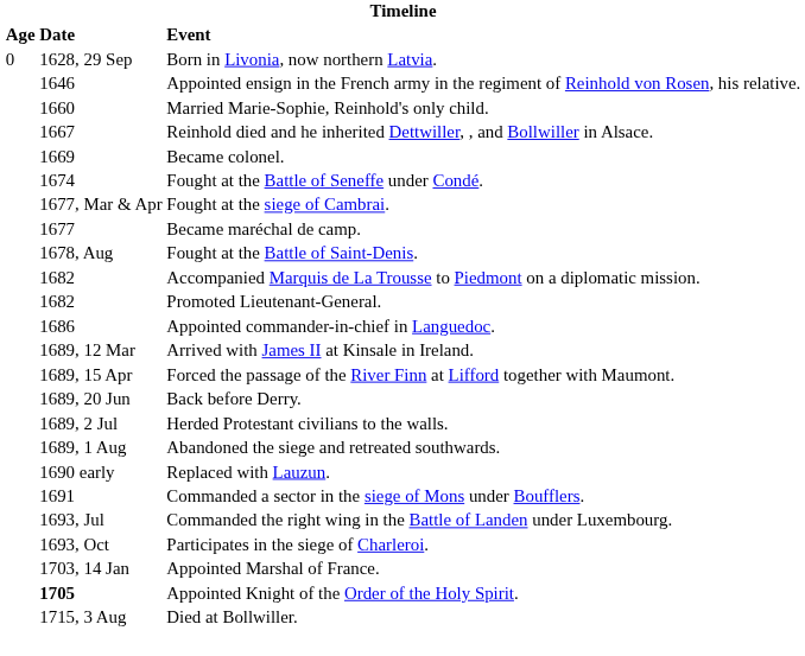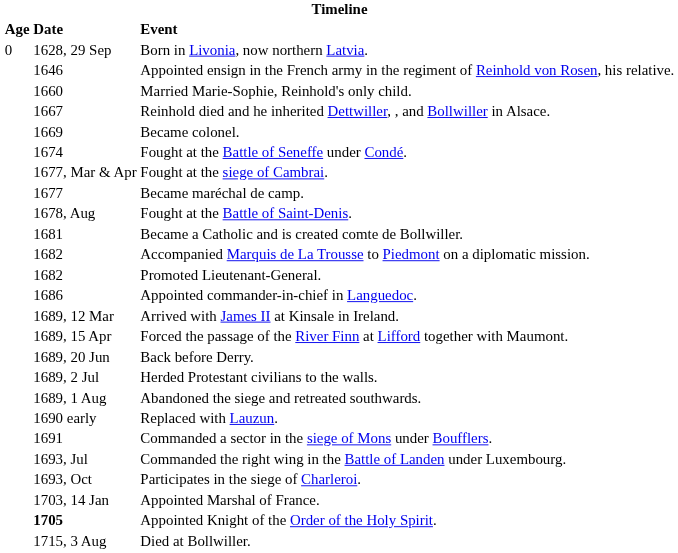+ row: 1681 | Became a Catholic and is created comte de Bollwiller.
